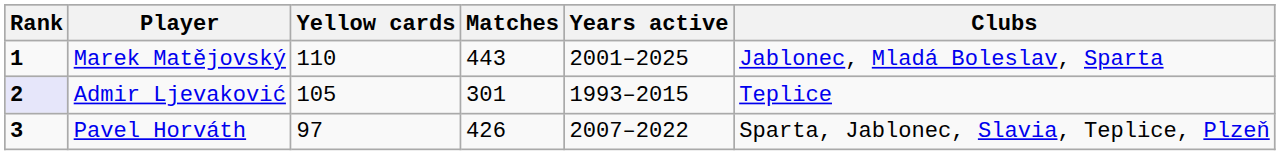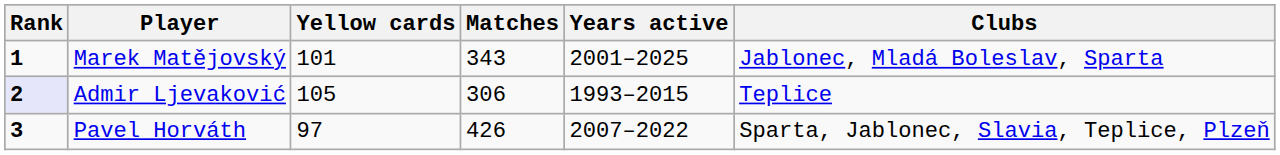Marek Matějovský | Yellow cards: 110 -> 101
Marek Matějovský | Matches: 443 -> 343
Admir Ljevaković | Matches: 301 -> 306
